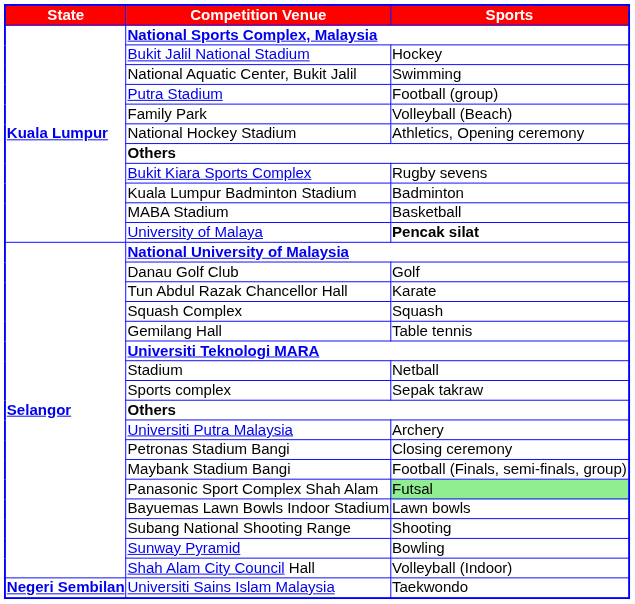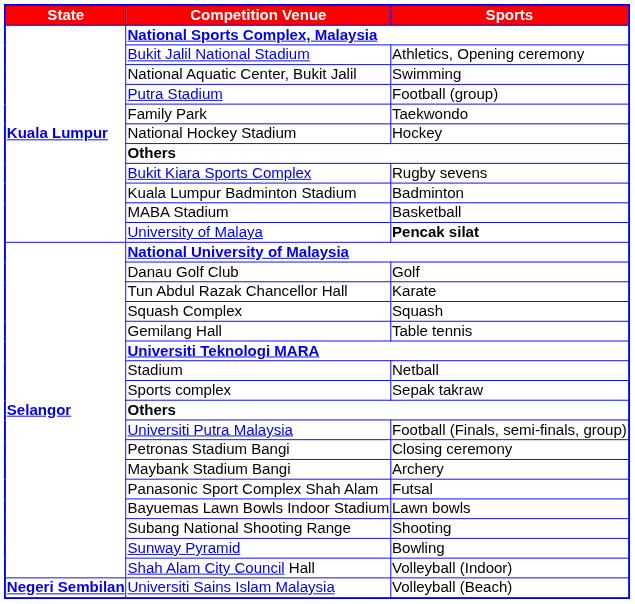Bukit Jalil National Stadium | column 3: Hockey -> Athletics, Opening ceremony
Family Park | column 3: Volleyball (Beach) -> Taekwondo
National Hockey Stadium | column 3: Athletics, Opening ceremony -> Hockey
Universiti Putra Malaysia | column 3: Archery -> Football (Finals, semi-finals, group)
Maybank Stadium Bangi | column 3: Football (Finals, semi-finals, group) -> Archery
Panasonic Sport Complex Shah Alam | column 3: lightgreen background -> no background
Universiti Sains Islam Malaysia | column 3: Taekwondo -> Volleyball (Beach)
